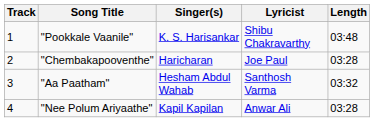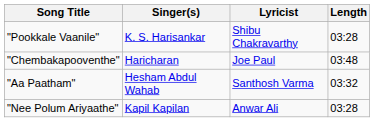- column: Track | 1 | 2 | 3 | 4
"Pookkale Vaanile" | Length: 03:48 -> 03:28
"Chembakapooventhe" | Length: 03:28 -> 03:48
